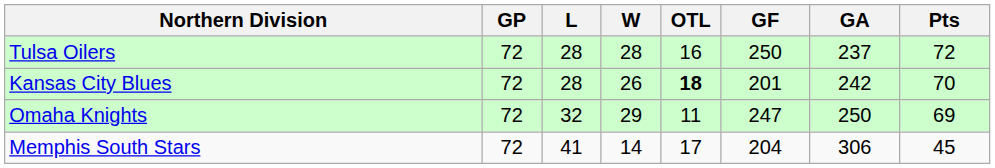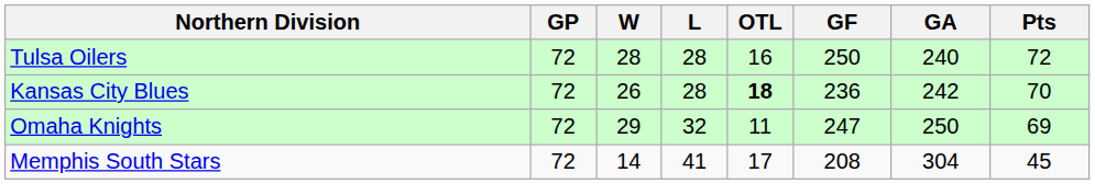columns swapped: W <-> L
Tulsa Oilers | GA: 237 -> 240
Kansas City Blues | GF: 201 -> 236
Memphis South Stars | GF: 204 -> 208
Memphis South Stars | GA: 306 -> 304
